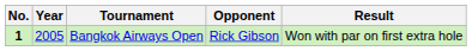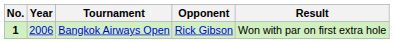Bangkok Airways Open | Year: 2005 -> 2006
